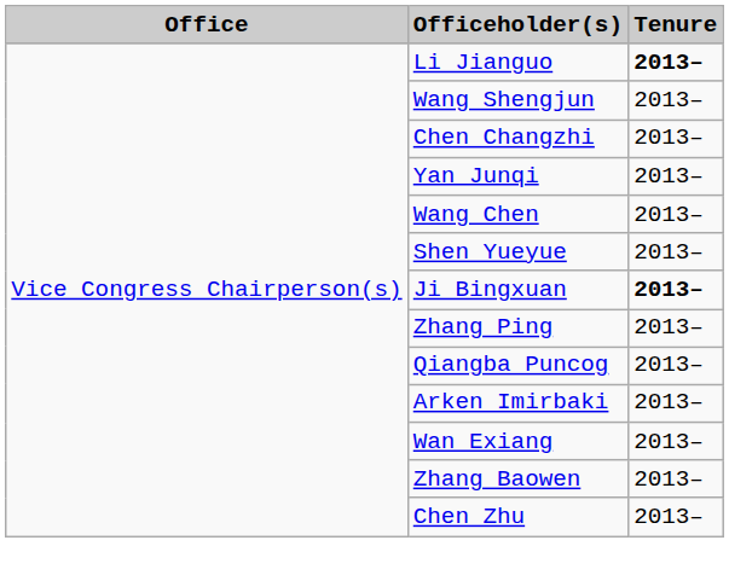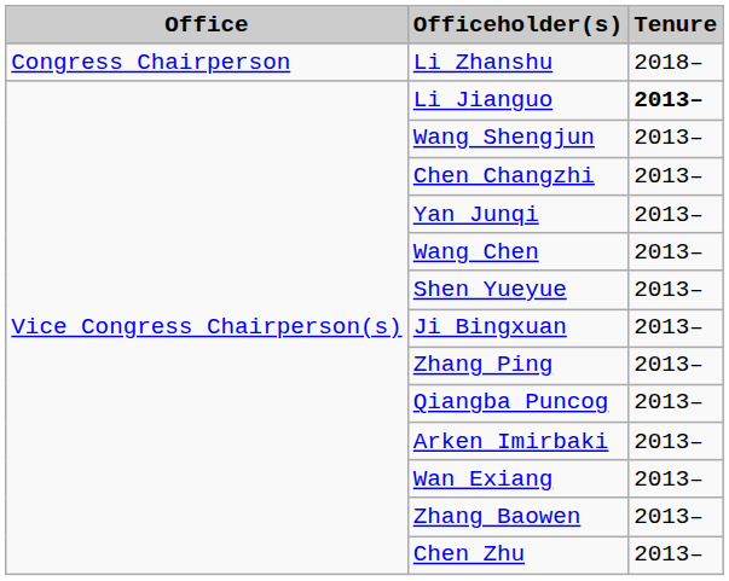+ row: Congress Chairperson | Li Zhanshu | 2018–
Ji Bingxuan | Tenure: bold -> normal
